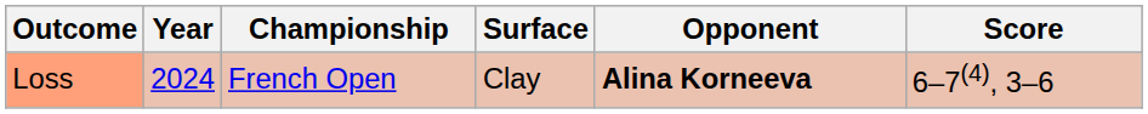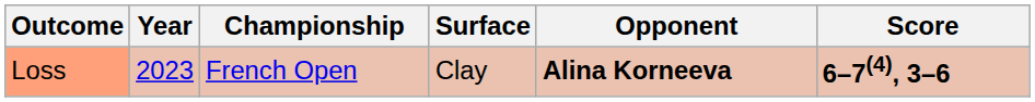Loss | Year: 2024 -> 2023
Loss | Score: normal -> bold
